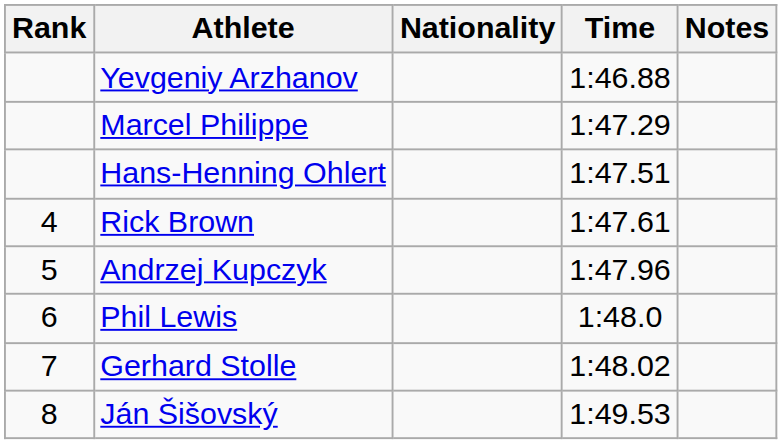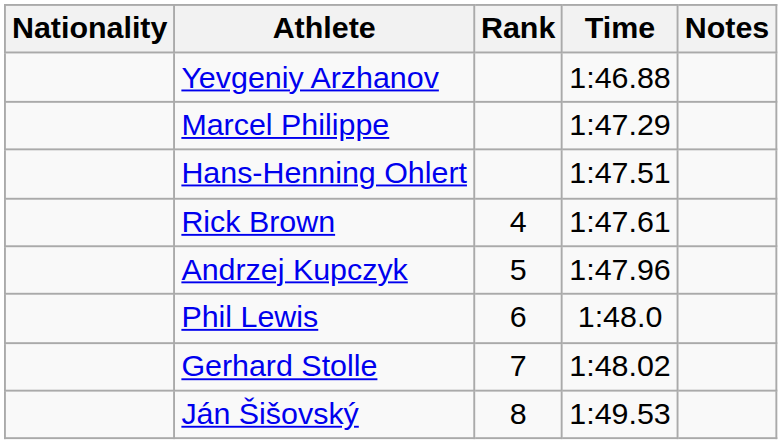columns swapped: Rank <-> Nationality
